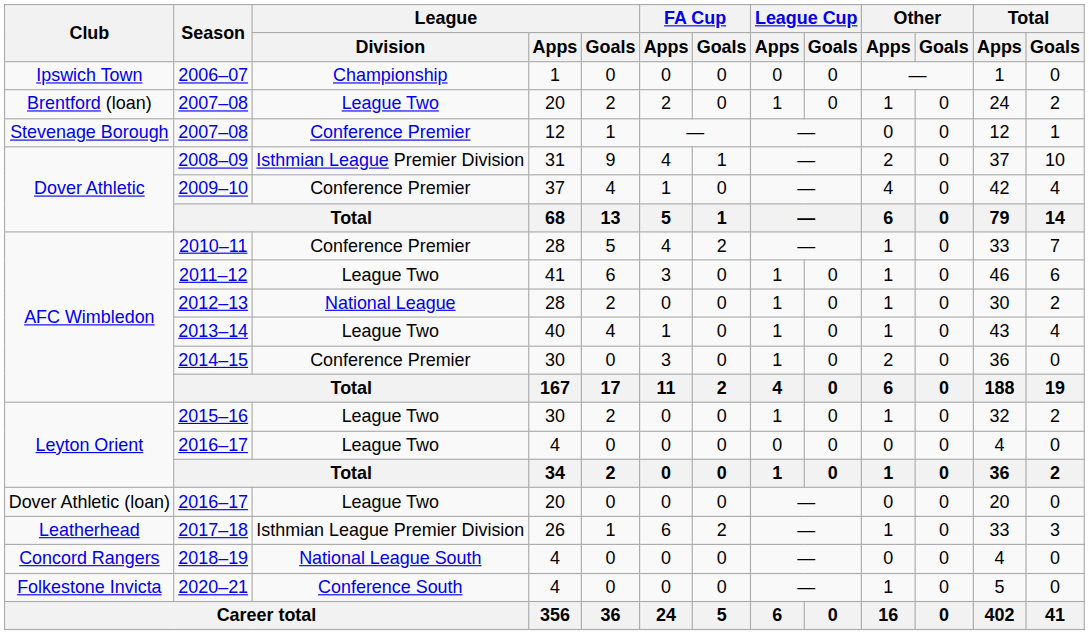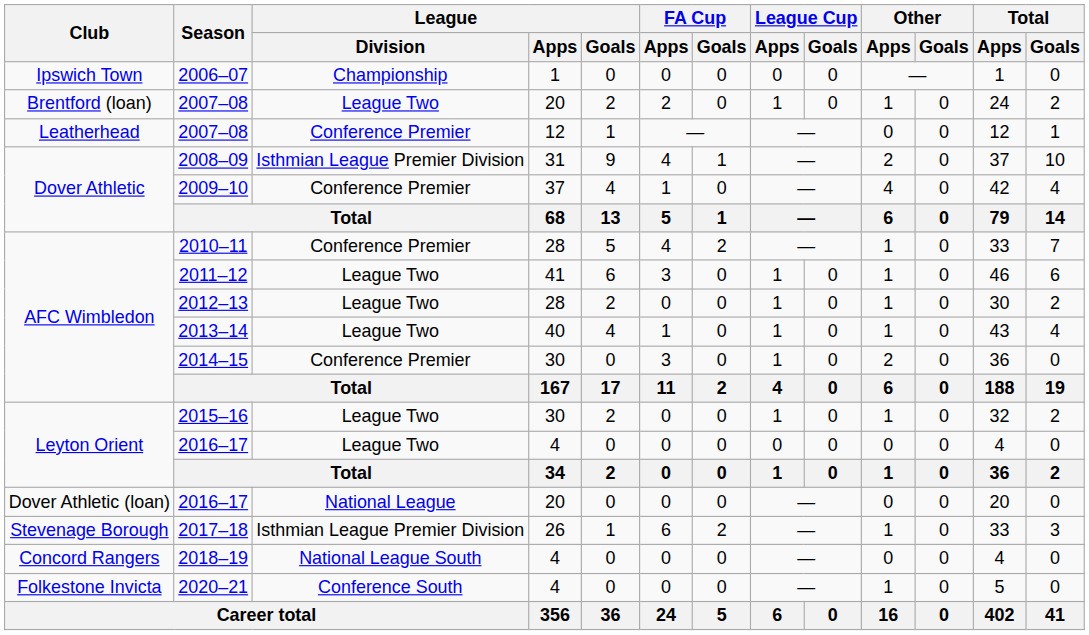2007–08 / 12 | Club: Stevenage Borough -> Leatherhead
2012–13 | League / Division: National League -> League Two
2016–17 / 20 | League / Division: League Two -> National League
2017–18 | Club: Leatherhead -> Stevenage Borough
